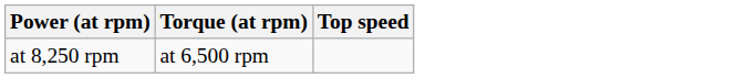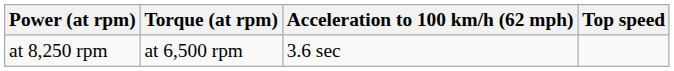+ column: Acceleration to 100 km/h (62 mph) | 3.6 sec
